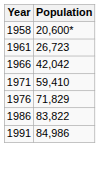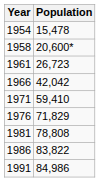+ row: 1954 | 15,478
+ row: 1981 | 78,808
